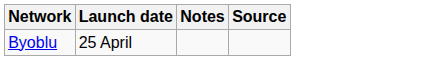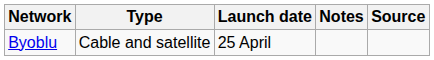+ column: Type | Cable and satellite
